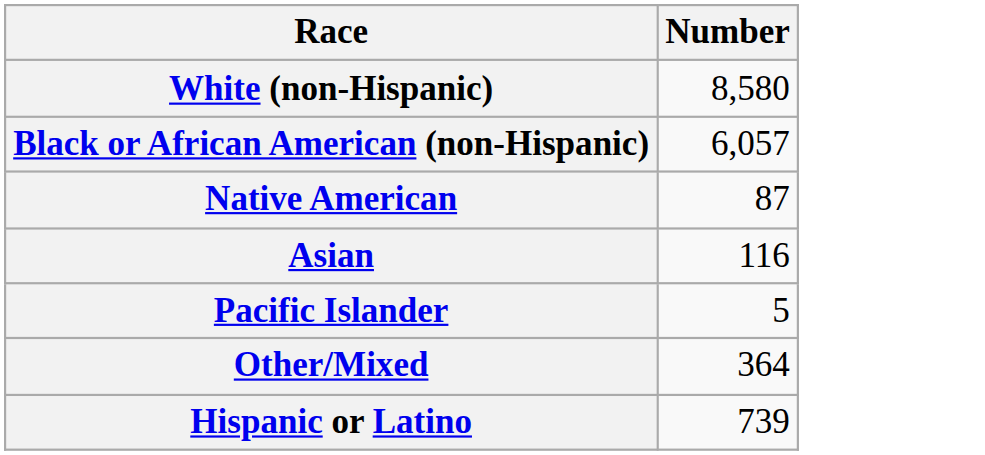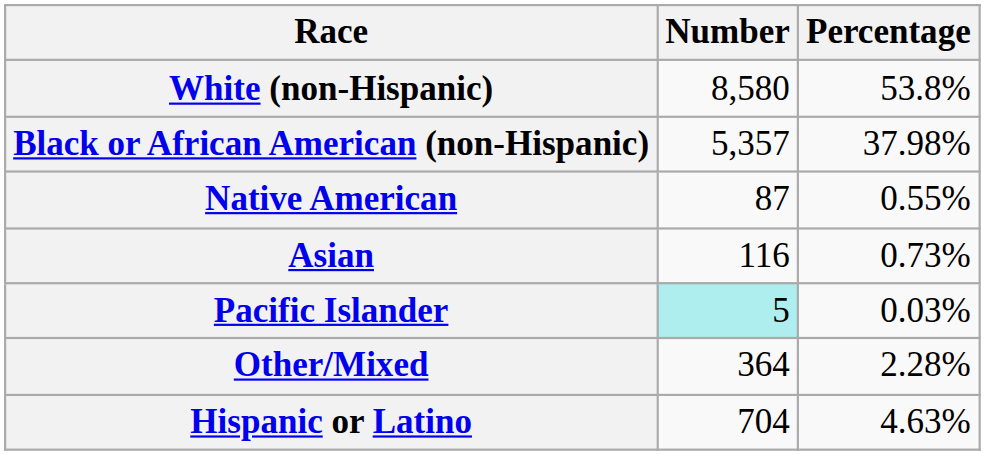+ column: Percentage | 53.8% | 37.98% | 0.55% | 0.73% | 0.03% | 2.28% | 4.63%
Black or African American (non-Hispanic) | Number: 6,057 -> 5,357
Pacific Islander | Number: no background -> paleturquoise background
Hispanic or Latino | Number: 739 -> 704
